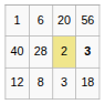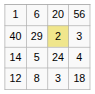40 | column 2: 28 -> 29
40 | column 4: bold -> normal
+ row: 14 | 5 | 24 | 4
